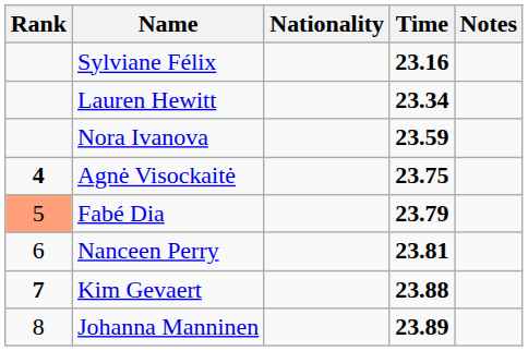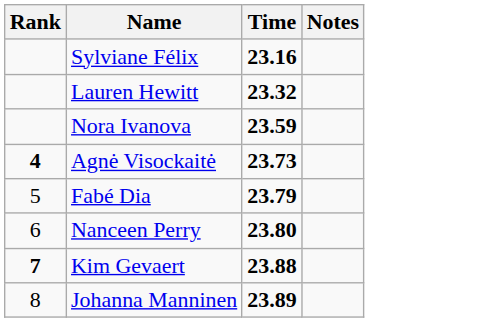- column: Nationality
Lauren Hewitt | Time: 23.34 -> 23.32
Agnė Visockaitė | Time: 23.75 -> 23.73
Fabé Dia | Rank: lightsalmon background -> no background
Nanceen Perry | Time: 23.81 -> 23.80
